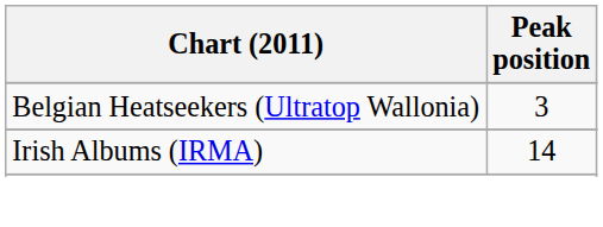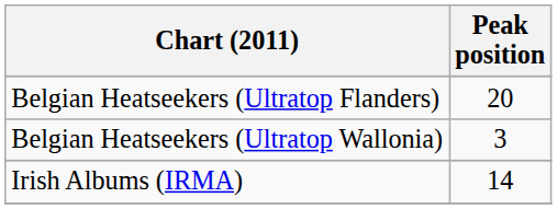+ row: Belgian Heatseekers (Ultratop Flanders) | 20
